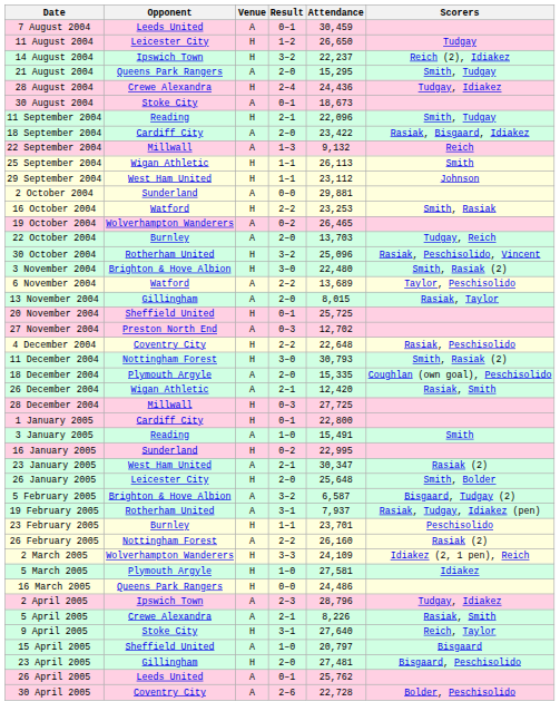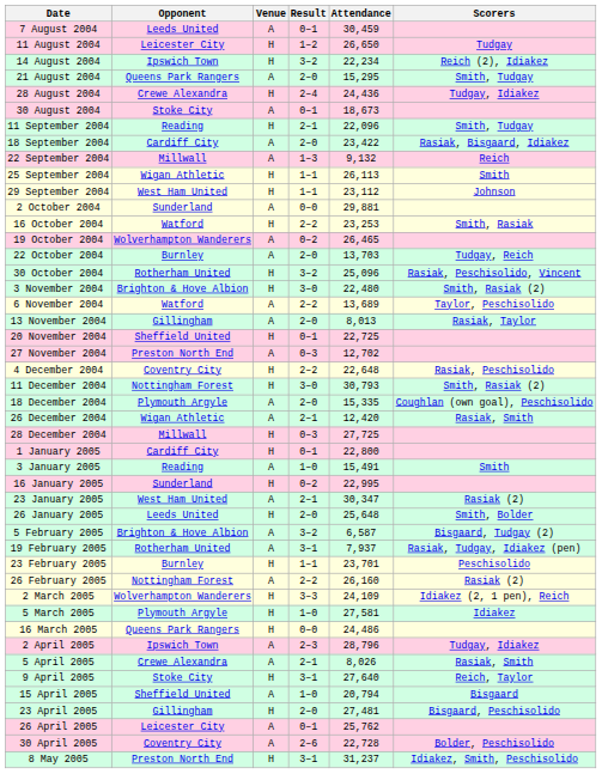14 August 2004 | Attendance: 22,237 -> 22,234
13 November 2004 | Attendance: 8,015 -> 8,013
20 November 2004 | Attendance: 25,725 -> 22,725
26 January 2005 | Opponent: Leicester City -> Leeds United
5 April 2005 | Attendance: 8,226 -> 8,026
15 April 2005 | Attendance: 20,797 -> 20,794
26 April 2005 | Opponent: Leeds United -> Leicester City
+ row: 8 May 2005 | Preston North End | H | 3–1 | 31,237 | Idiakez, Smith, Peschisolido
